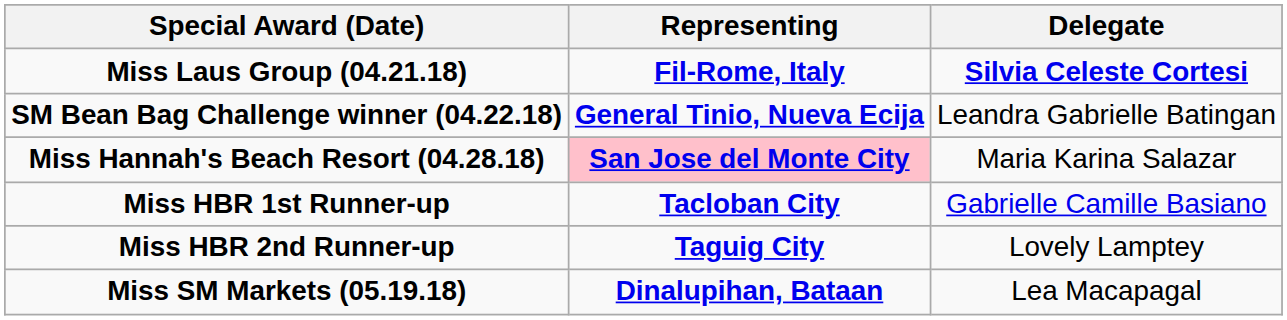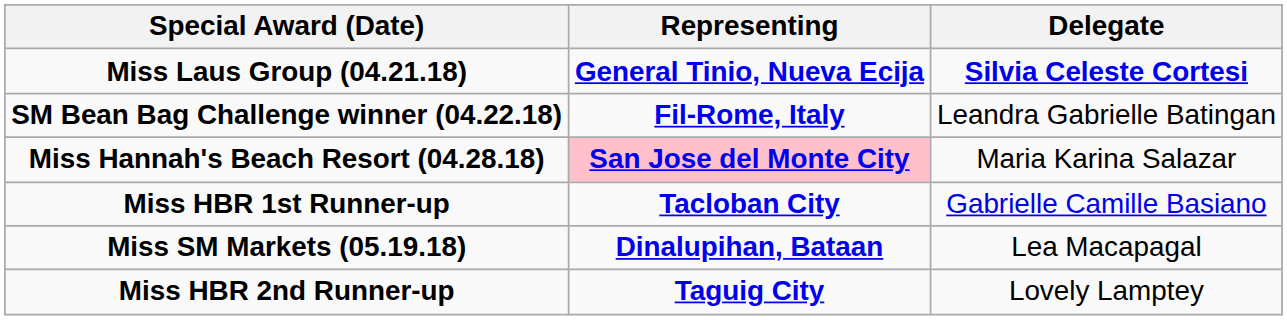Miss Laus Group (04.21.18) | Representing: Fil-Rome, Italy -> General Tinio, Nueva Ecija
SM Bean Bag Challenge winner (04.22.18) | Representing: General Tinio, Nueva Ecija -> Fil-Rome, Italy
rows swapped: Miss HBR 2nd Runner-up <-> Miss SM Markets (05.19.18)
